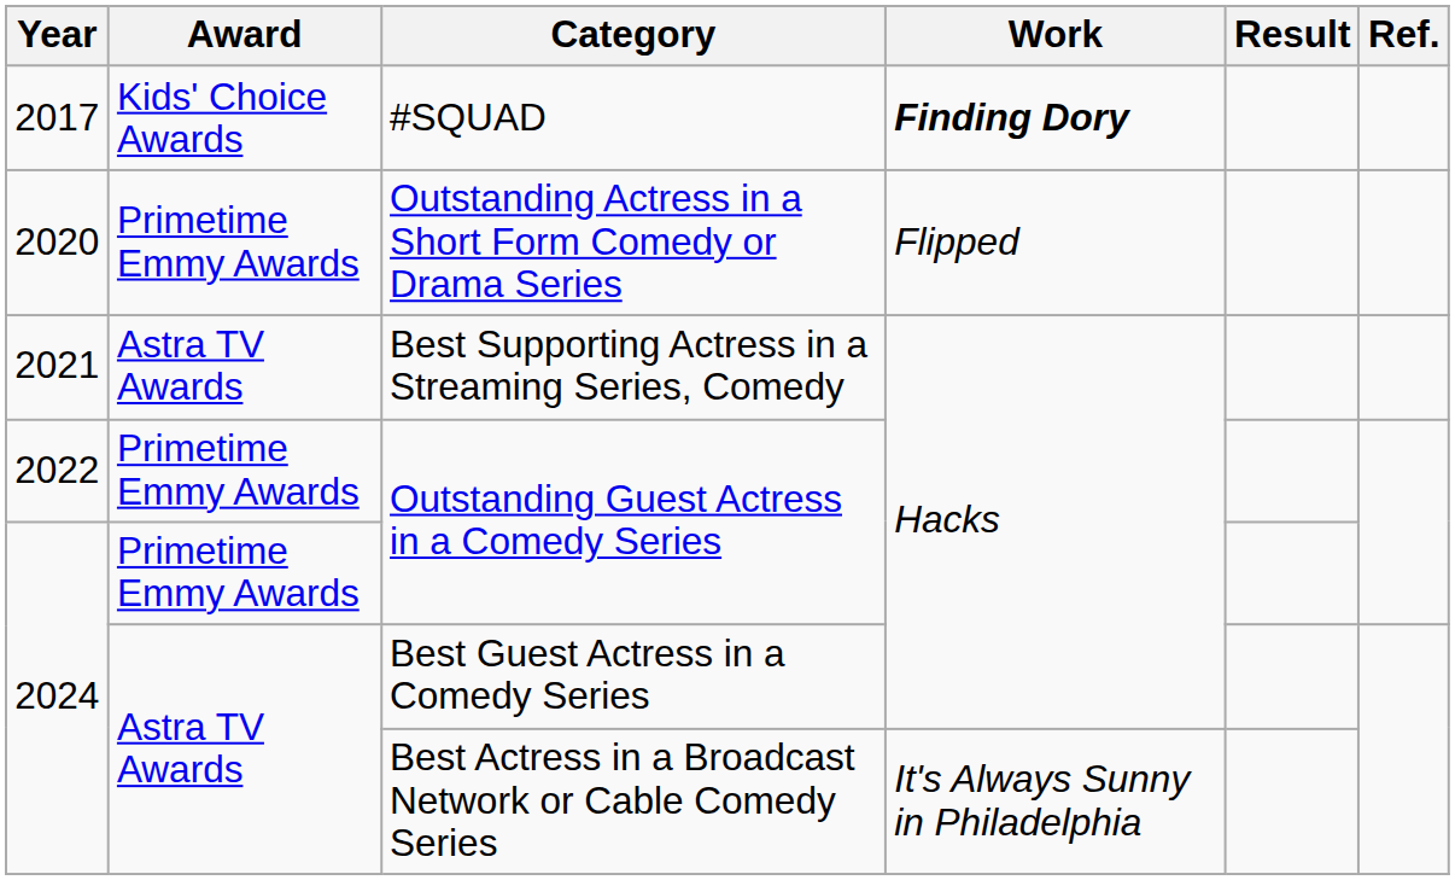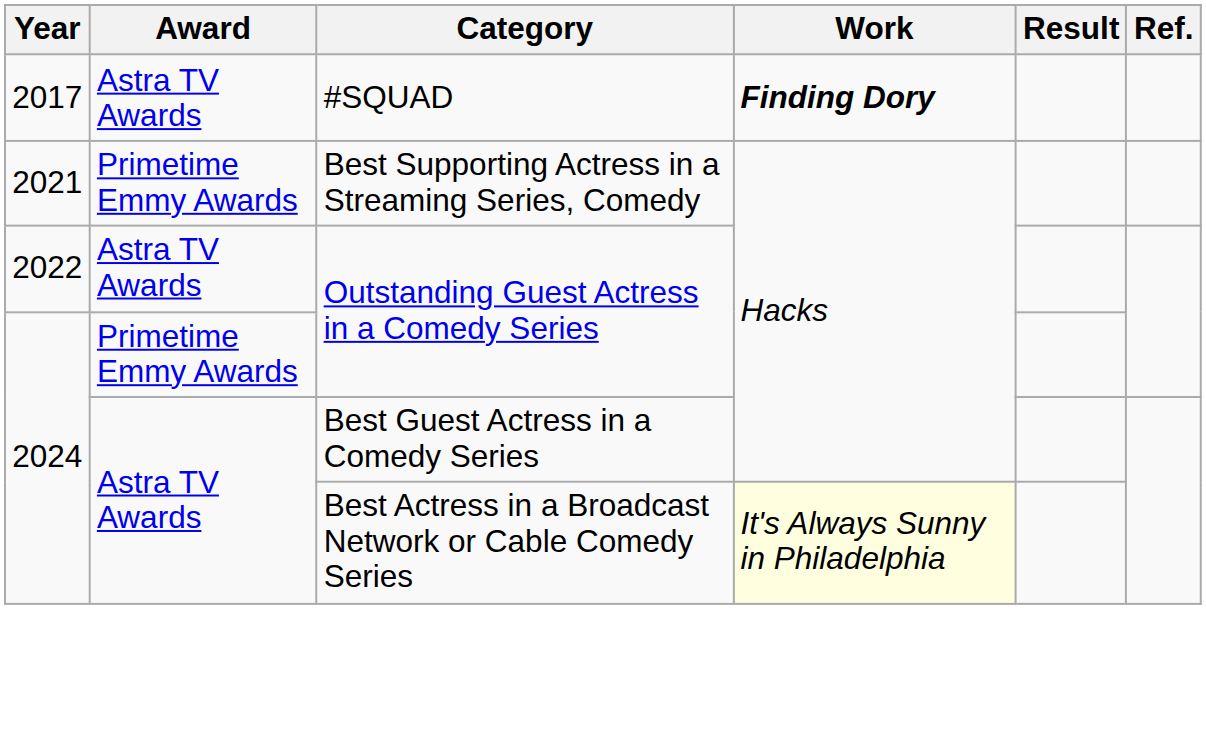#SQUAD | Award: Kids' Choice Awards -> Astra TV Awards
- row: 2020 | Primetime Emmy Awards | Outstanding Actress in a Short Form Comedy or Drama Series | Flipped
Best Supporting Actress in a Streaming Series, Comedy | Award: Astra TV Awards -> Primetime Emmy Awards
2022 / Outstanding Guest Actress in a Comedy Series | Award: Primetime Emmy Awards -> Astra TV Awards
Best Actress in a Broadcast Network or Cable Comedy Series | Work: no background -> lightyellow background
